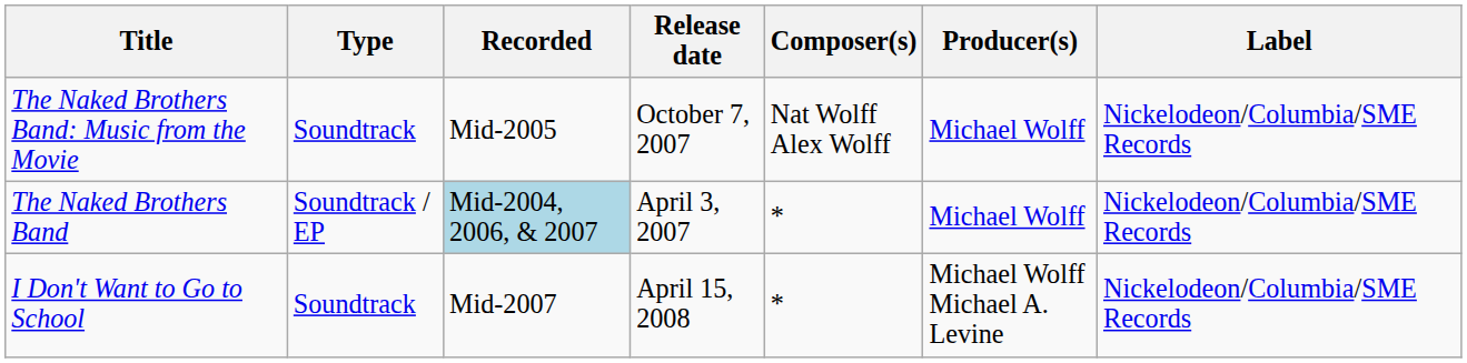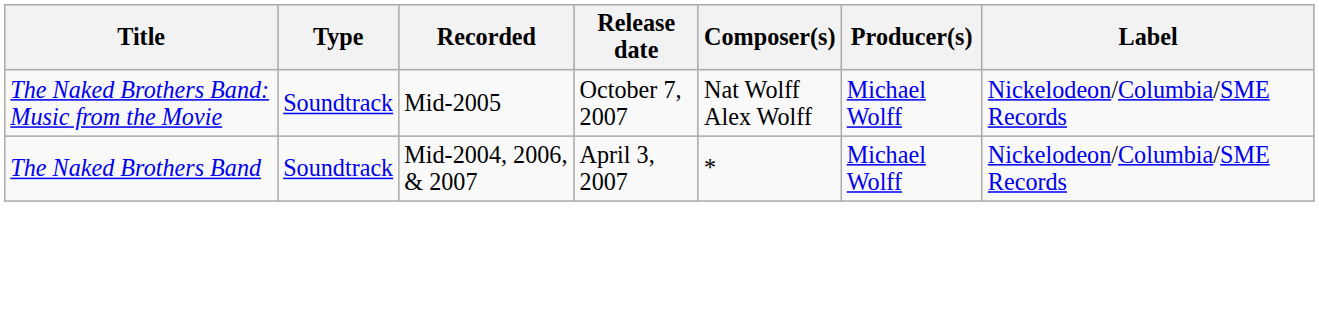The Naked Brothers Band | Type: Soundtrack / EP -> Soundtrack
The Naked Brothers Band | Recorded: lightblue background -> no background
- row: I Don't Want to Go to School | Soundtrack | Mid-2007 | April 15, 2008 | * | Michael Wolff Michael A. Levine | Nickelodeon/Columbia/SME Records
